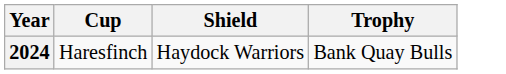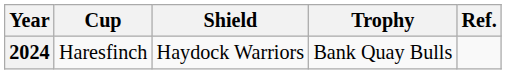+ column: Ref.
